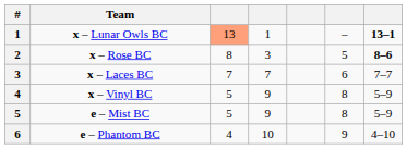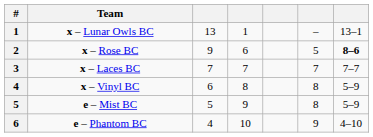x – Lunar Owls BC | column 3: lightsalmon background -> no background
x – Lunar Owls BC | column 7: bold -> normal
x – Rose BC | column 3: 8 -> 9
x – Rose BC | column 4: 3 -> 6
x – Laces BC | column 6: 6 -> 7
x – Vinyl BC | column 3: 5 -> 6
x – Vinyl BC | column 4: 9 -> 8
